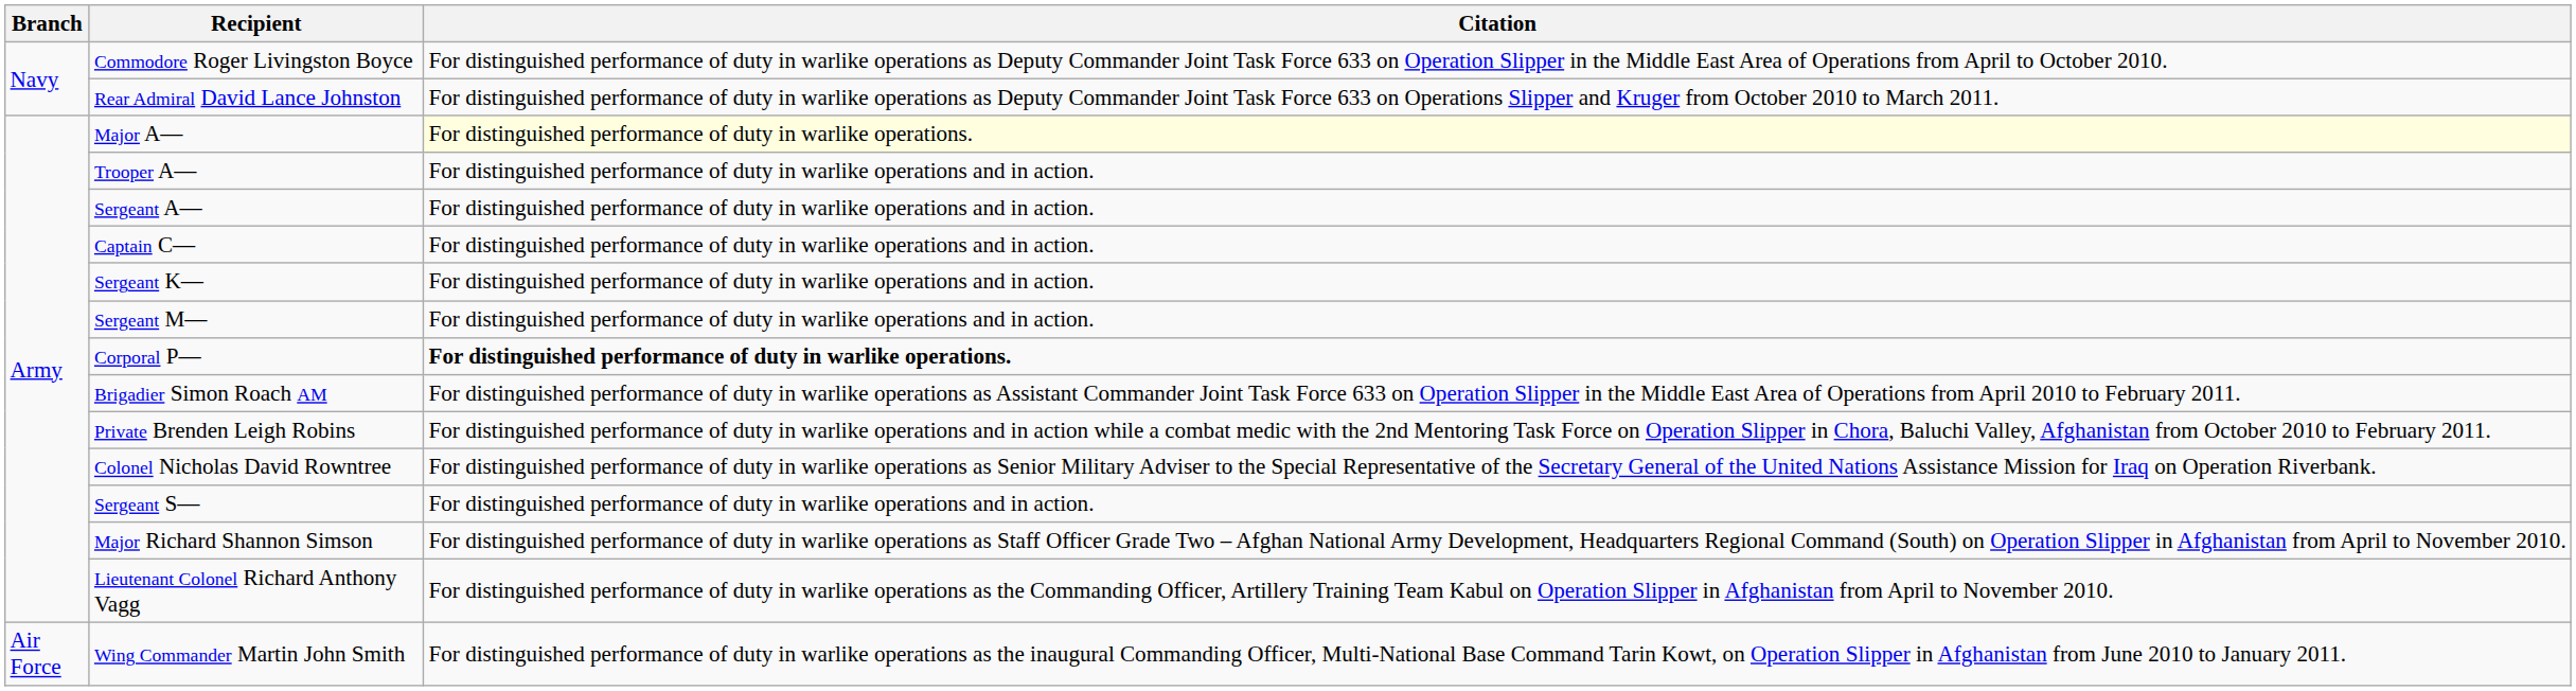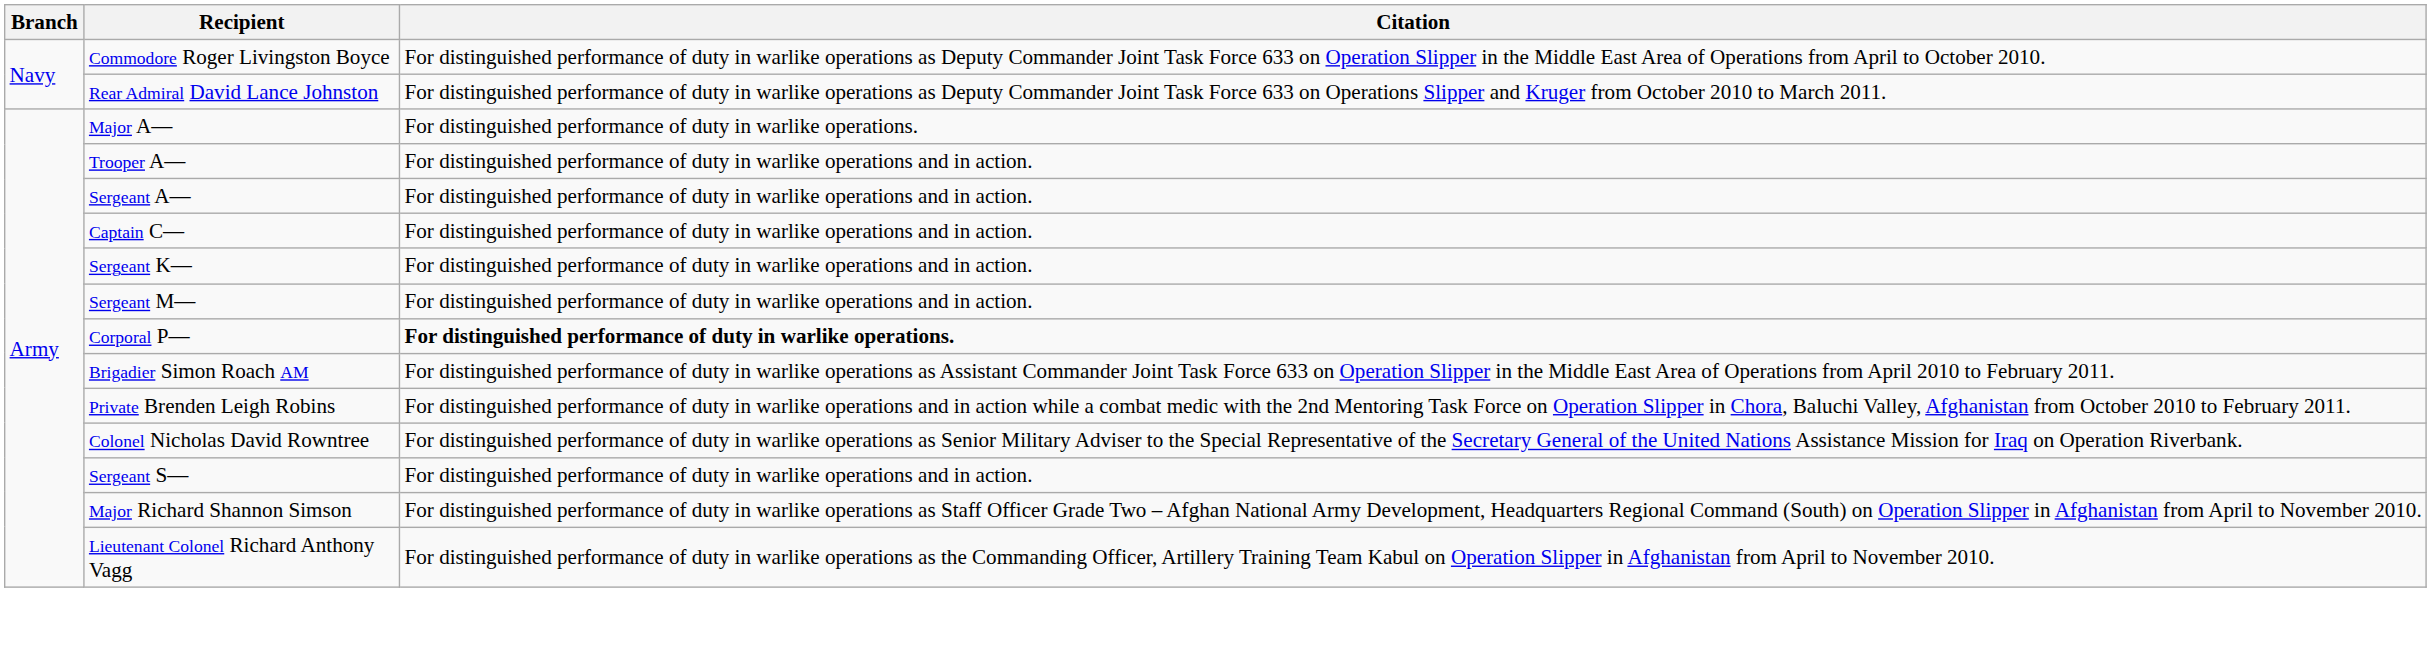Major A— | Citation: lightyellow background -> no background
- row: Air Force | Wing Commander Martin John Smith | For distinguished performance of duty in warlike operations as the inaugural Commanding Officer, Multi-National Base Command Tarin Kowt, on Operation Slipper in Afghanistan from June 2010 to January 2011.
